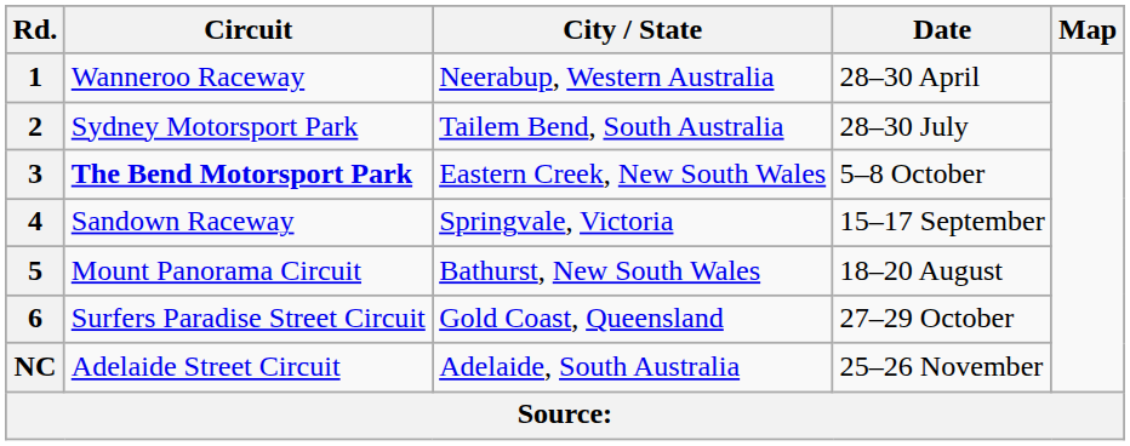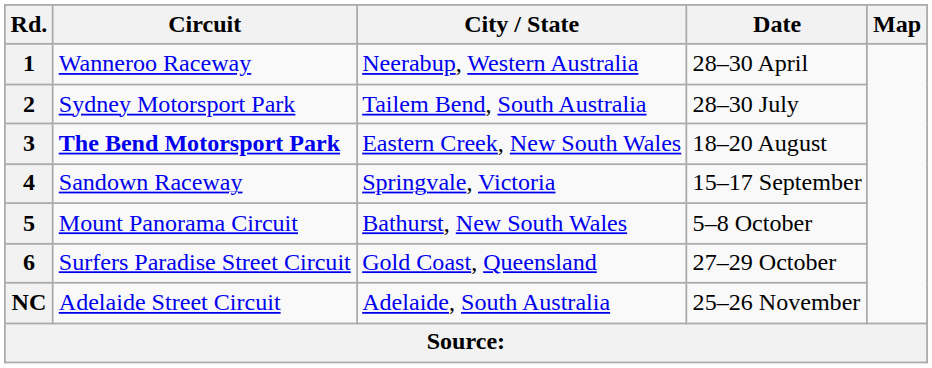3 | Date: 5–8 October -> 18–20 August
5 | Date: 18–20 August -> 5–8 October
